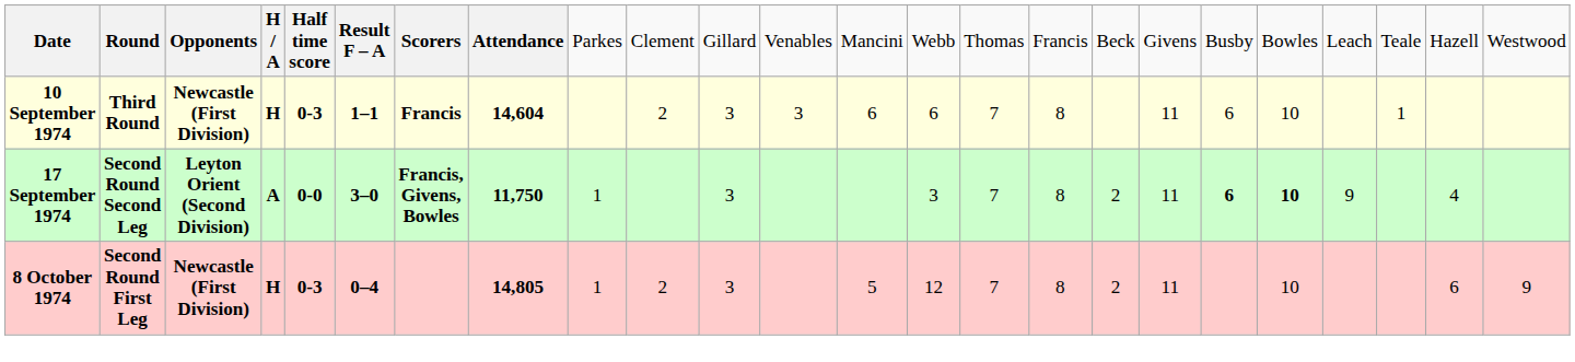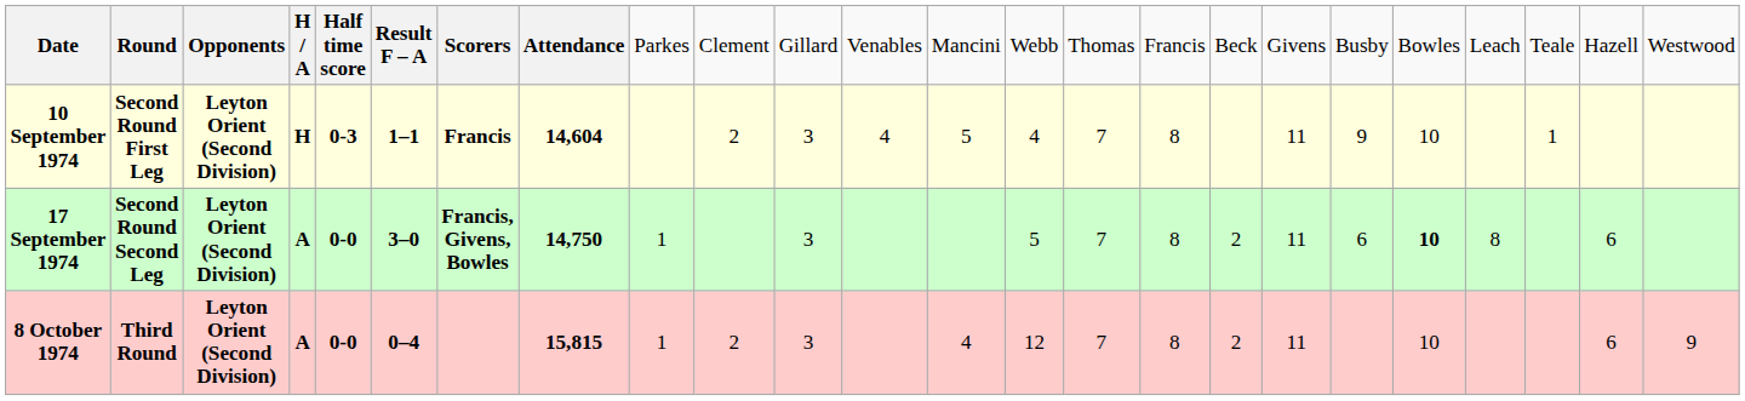10 September 1974 | column 2: Third Round -> Second Round First Leg
10 September 1974 | column 3: Newcastle (First Division) -> Leyton Orient (Second Division)
10 September 1974 | column 12: 3 -> 4
10 September 1974 | column 13: 6 -> 5
10 September 1974 | column 14: 6 -> 4
10 September 1974 | column 19: 6 -> 9
17 September 1974 | column 8: 11,750 -> 14,750
17 September 1974 | column 14: 3 -> 5
17 September 1974 | column 19: bold -> normal
17 September 1974 | column 21: 9 -> 8
17 September 1974 | column 23: 4 -> 6
8 October 1974 | column 2: Second Round First Leg -> Third Round
8 October 1974 | column 3: Newcastle (First Division) -> Leyton Orient (Second Division)
8 October 1974 | column 4: H -> A
8 October 1974 | column 5: 0-3 -> 0-0
8 October 1974 | column 8: 14,805 -> 15,815
8 October 1974 | column 13: 5 -> 4
